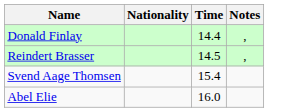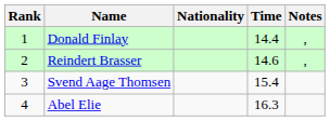+ column: Rank | 1 | 2 | 3 | 4
Reindert Brasser | Time: 14.5 -> 14.6
Abel Elie | Time: 16.0 -> 16.3
